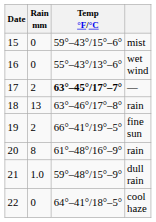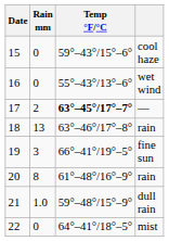15 | column 4: mist -> cool haze
19 | Rain mm: 2 -> 3
22 | column 4: cool haze -> mist
